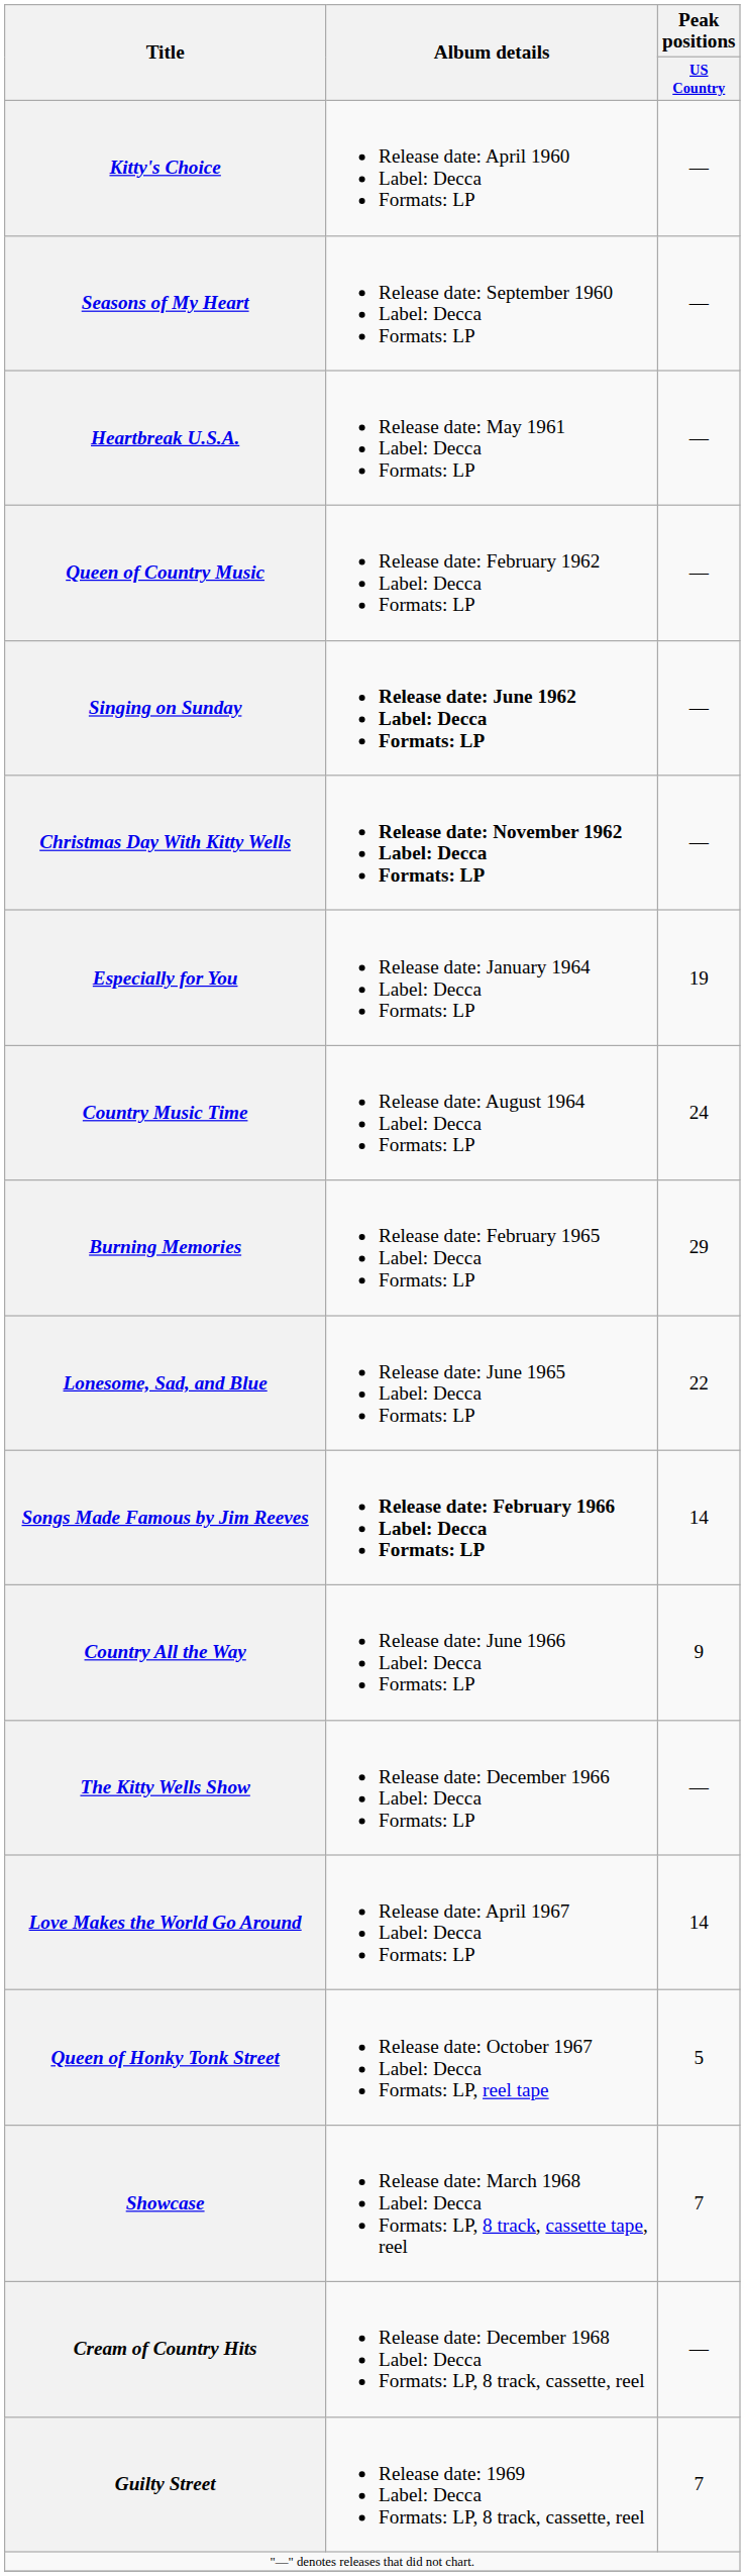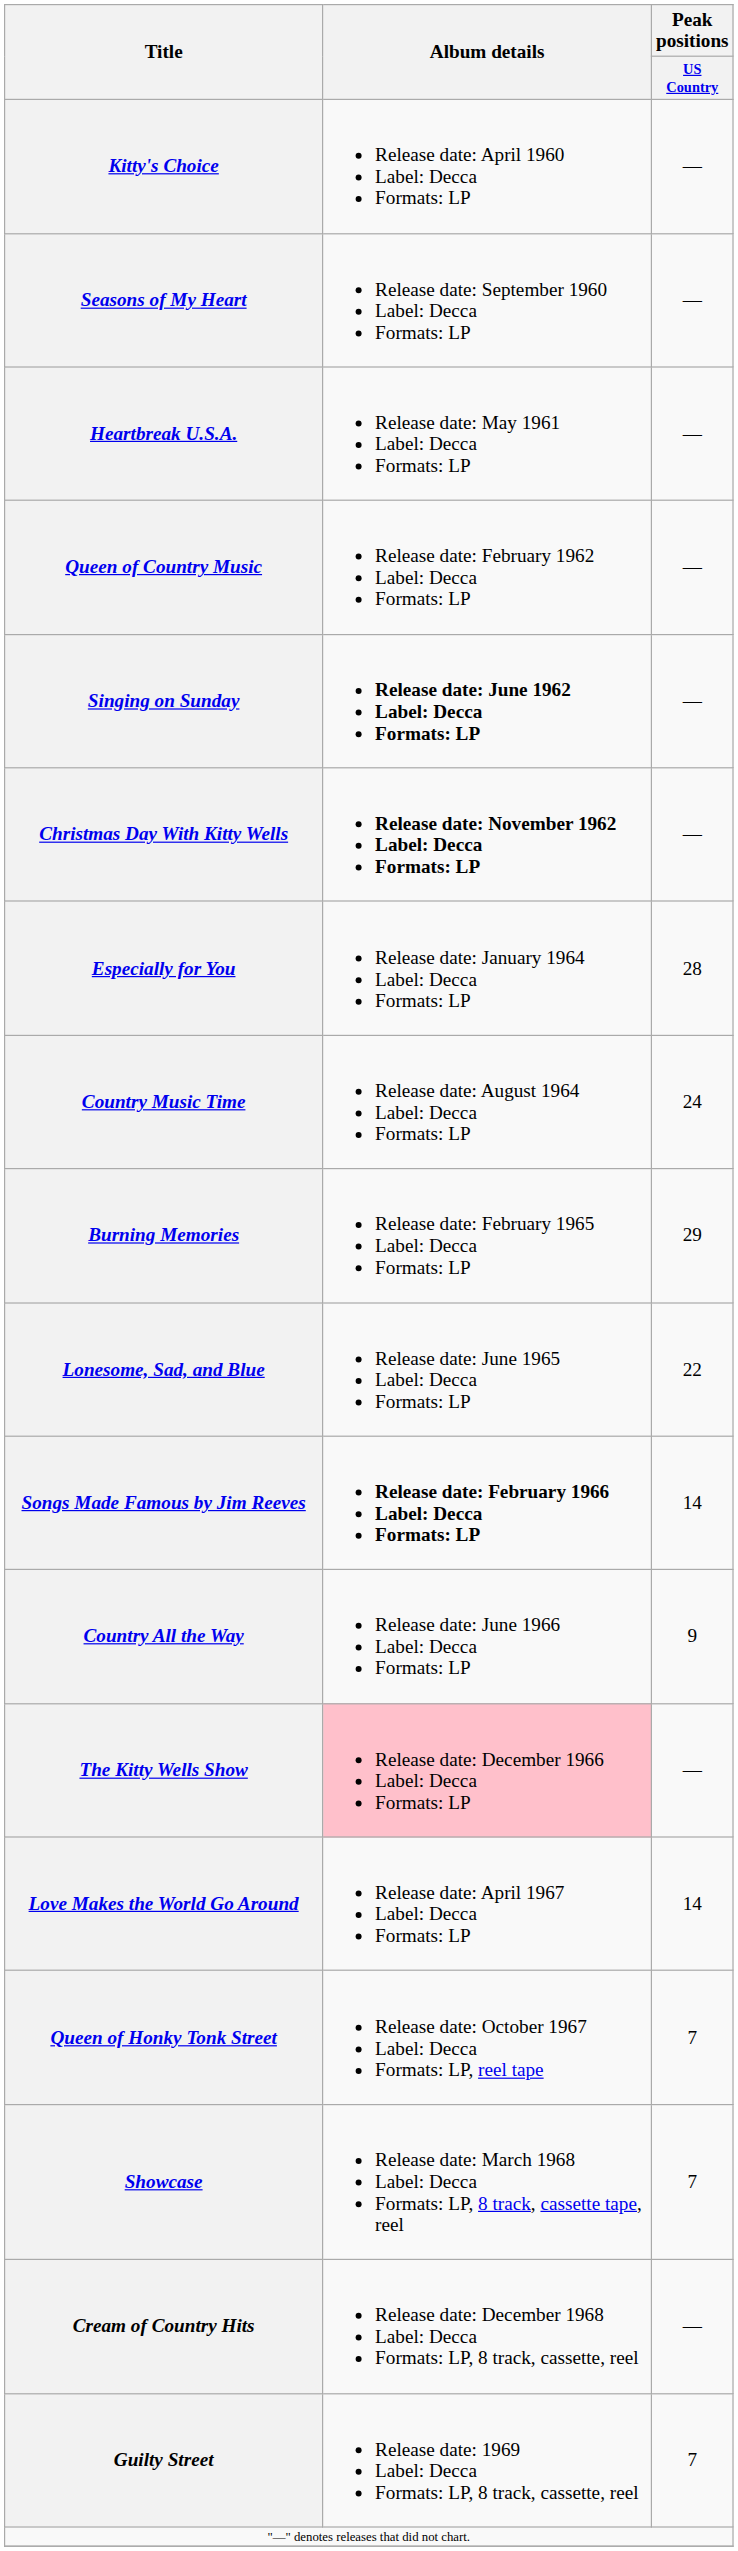Especially for You | Peak positions / US Country: 19 -> 28
The Kitty Wells Show | Album details: no background -> pink background
Queen of Honky Tonk Street | Peak positions / US Country: 5 -> 7
